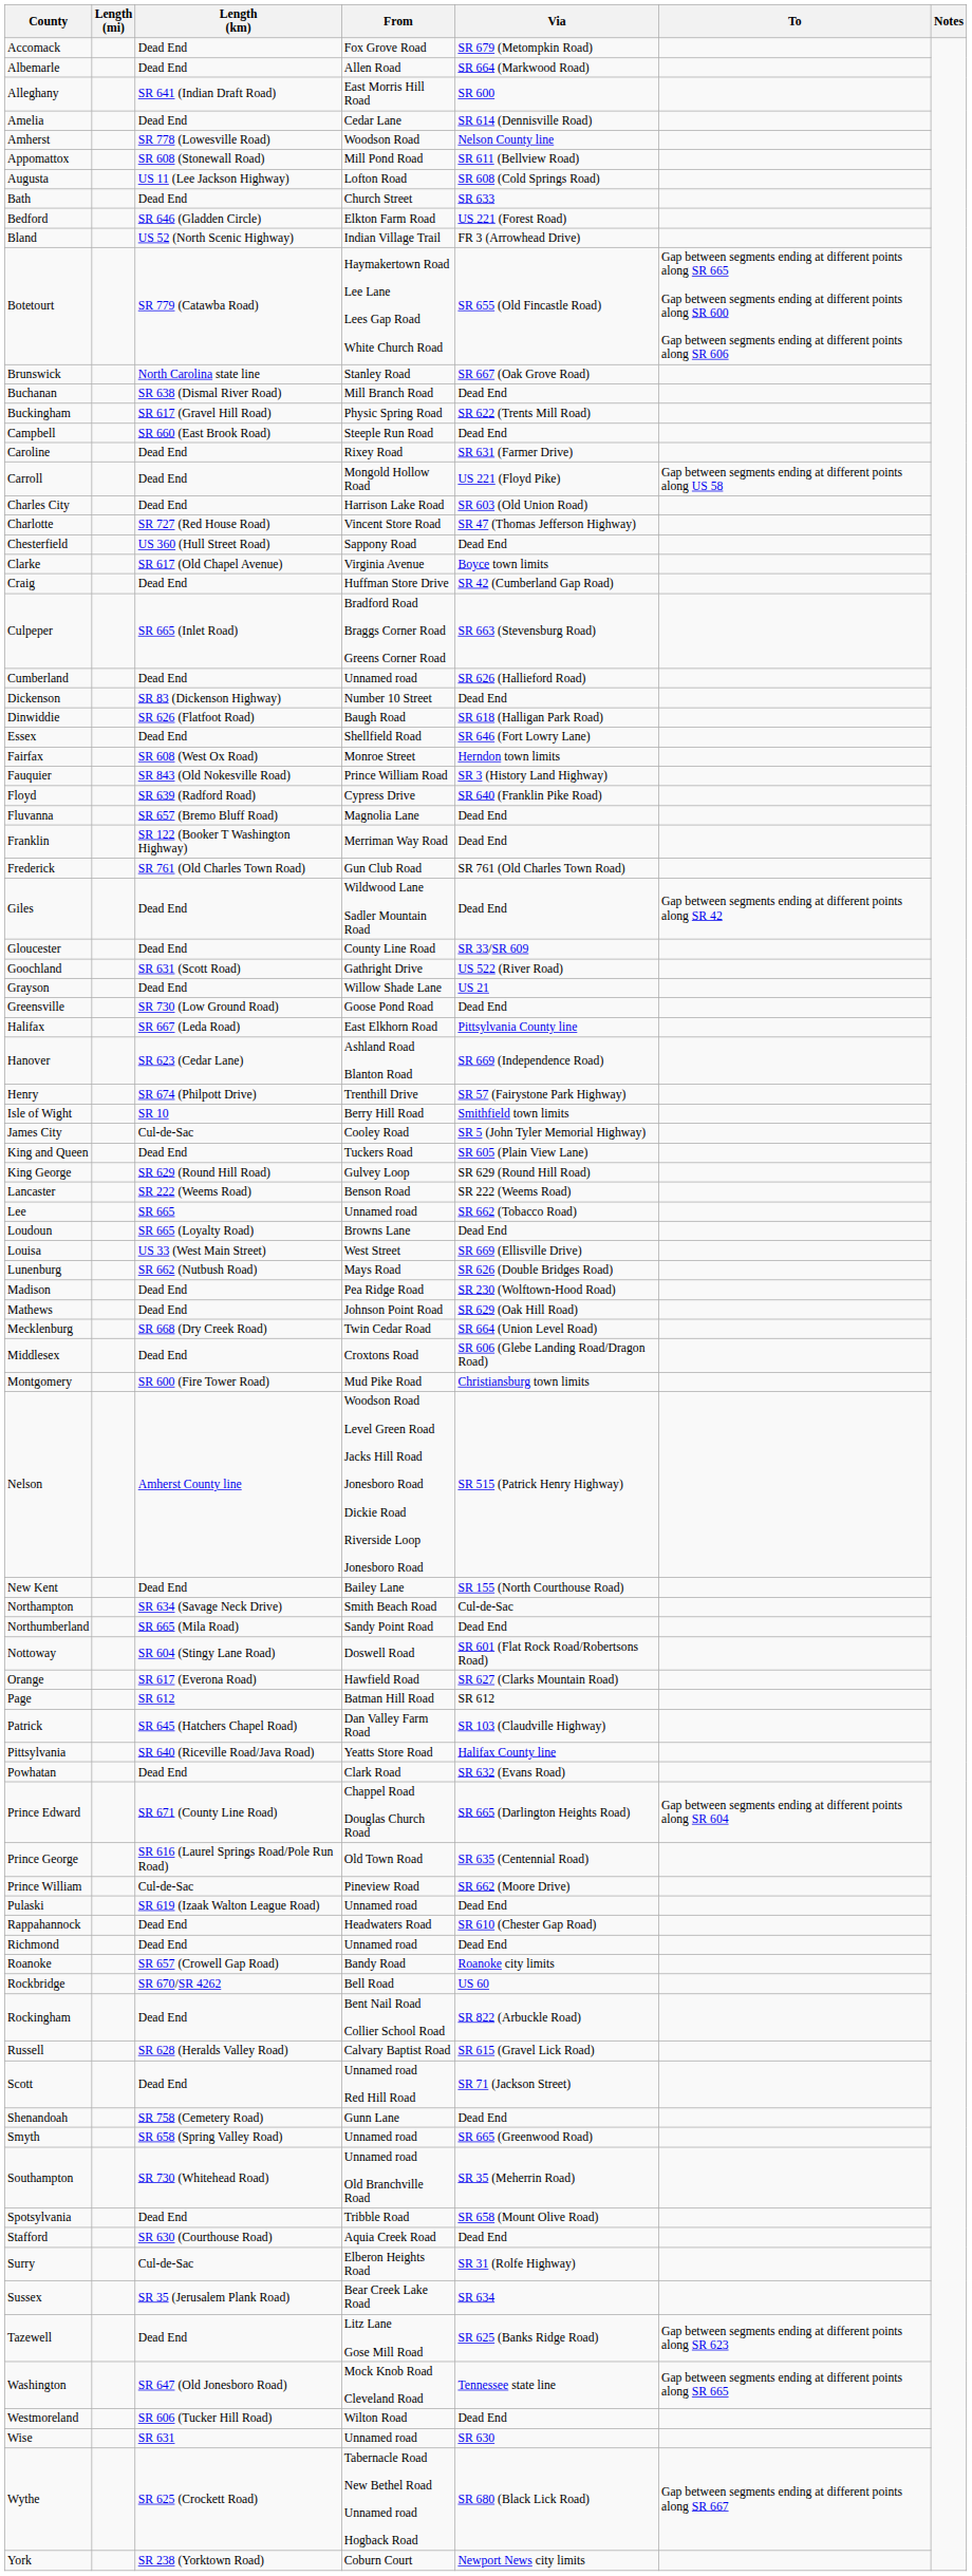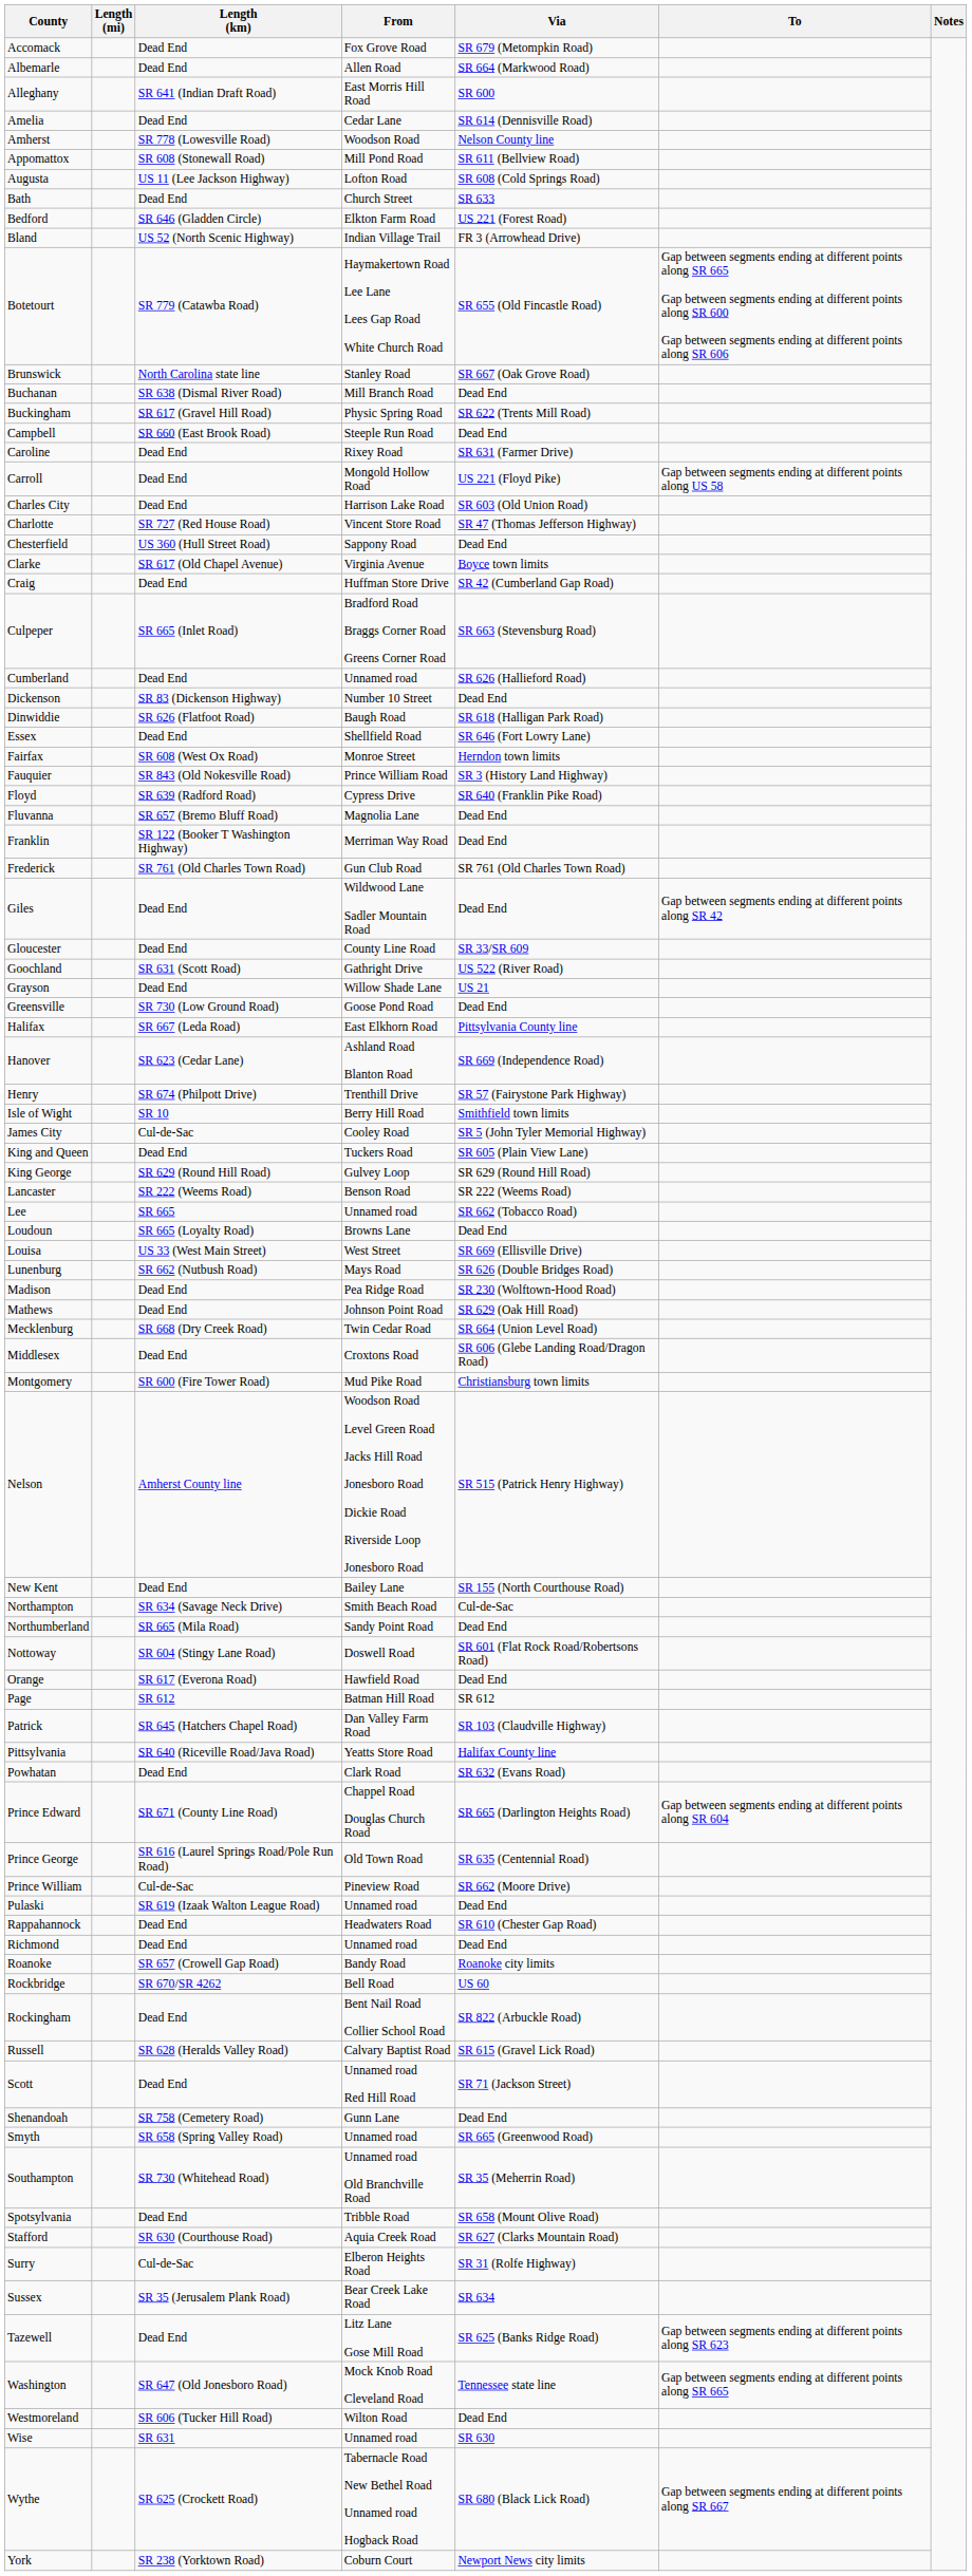Orange | Via: SR 627 (Clarks Mountain Road) -> Dead End
Stafford | Via: Dead End -> SR 627 (Clarks Mountain Road)
